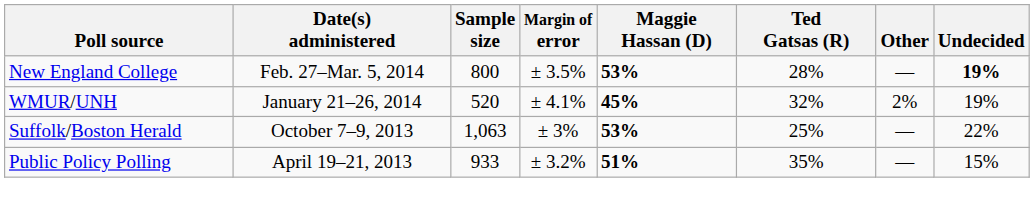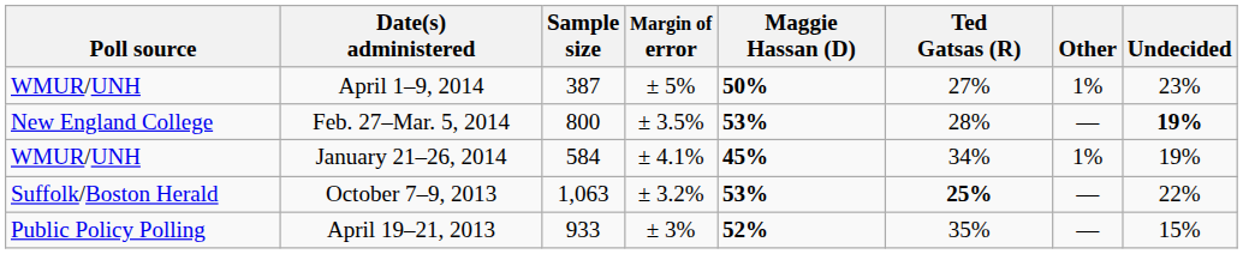+ row: WMUR/UNH | April 1–9, 2014 | 387 | ± 5% | 50% | 27% | 1% | 23%
January 21–26, 2014 | Sample size: 520 -> 584
January 21–26, 2014 | Ted Gatsas (R): 32% -> 34%
January 21–26, 2014 | Other: 2% -> 1%
October 7–9, 2013 | Margin of error: ± 3% -> ± 3.2%
October 7–9, 2013 | Ted Gatsas (R): normal -> bold
April 19–21, 2013 | Margin of error: ± 3.2% -> ± 3%
April 19–21, 2013 | Maggie Hassan (D): 51% -> 52%
